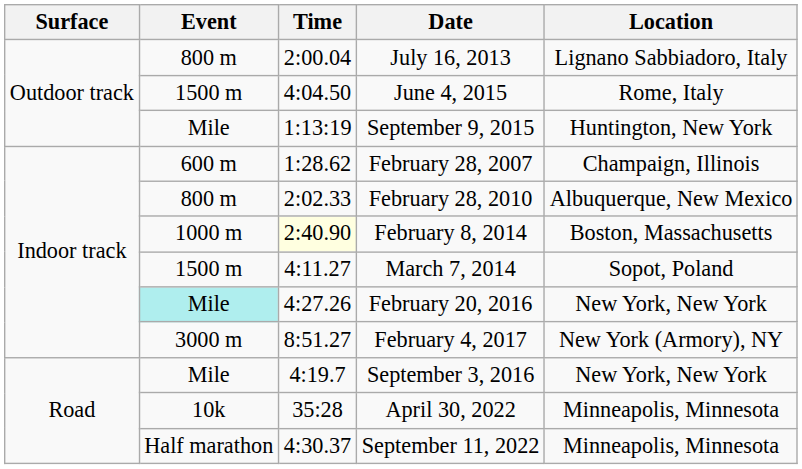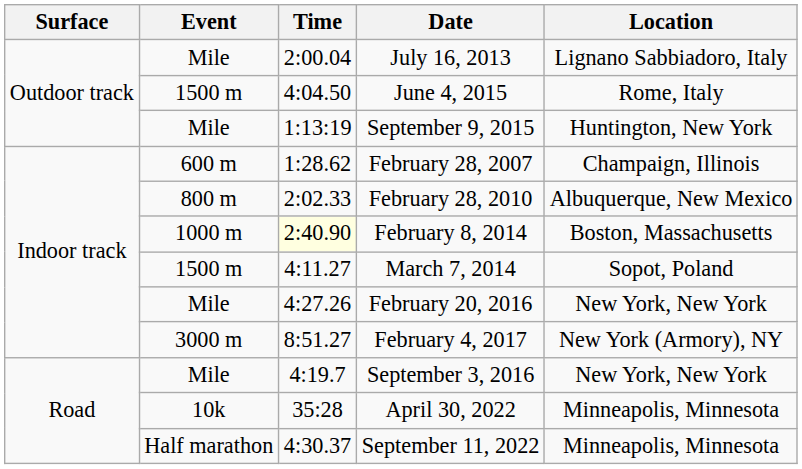July 16, 2013 | Event: 800 m -> Mile
February 20, 2016 | Event: paleturquoise background -> no background
